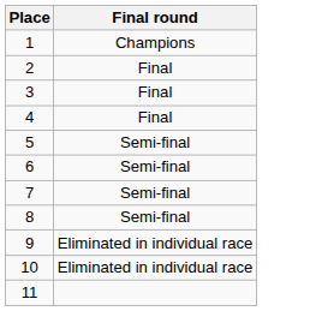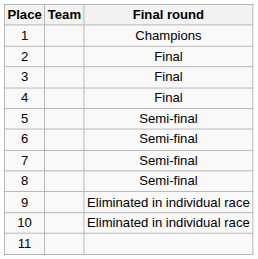+ column: Team
